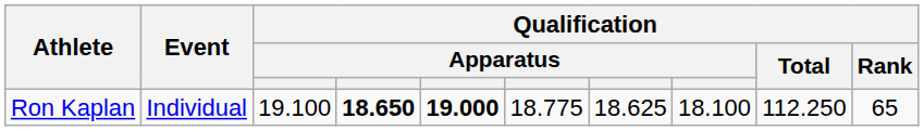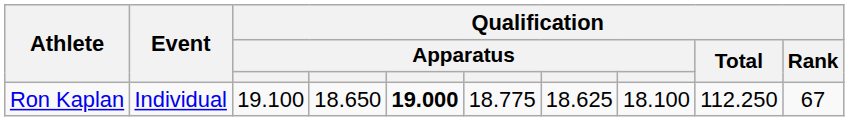Ron Kaplan | column 4: bold -> normal
Ron Kaplan | Qualification / Rank: 65 -> 67
